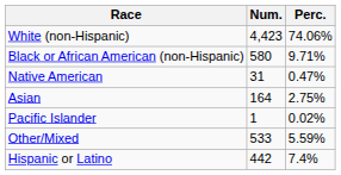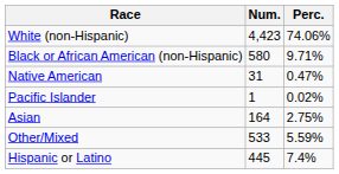rows swapped: Asian <-> Pacific Islander
Hispanic or Latino | Num.: 442 -> 445
